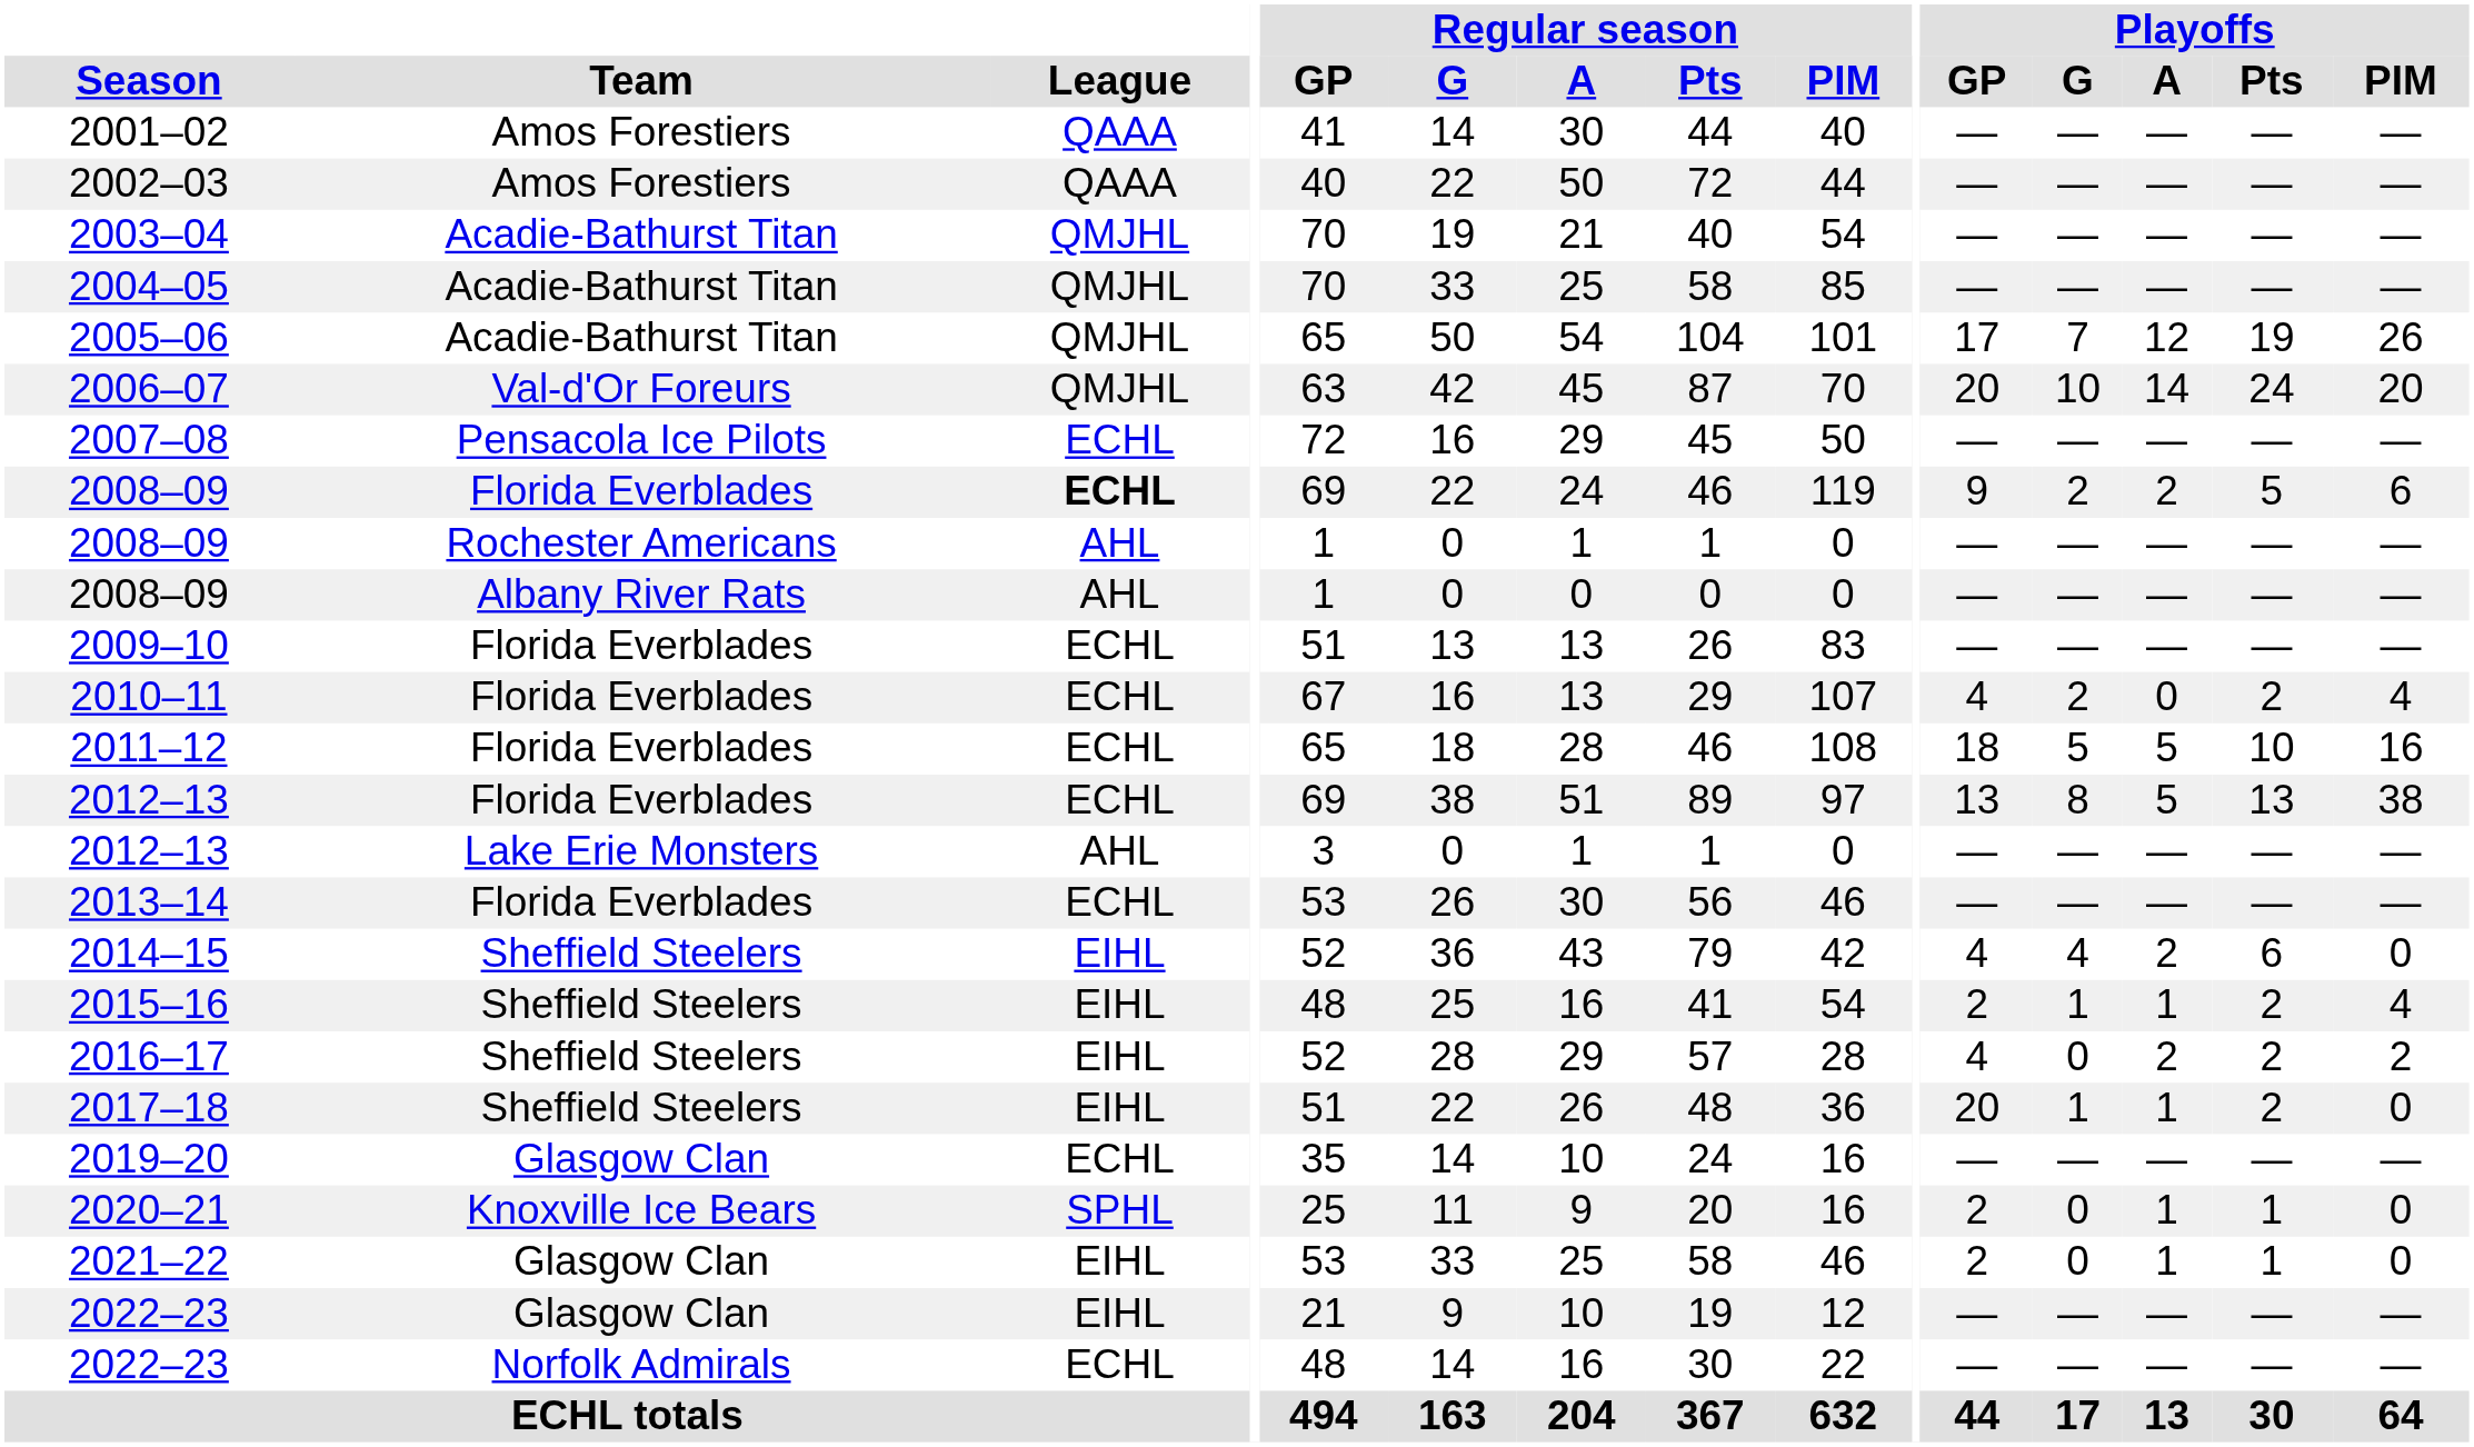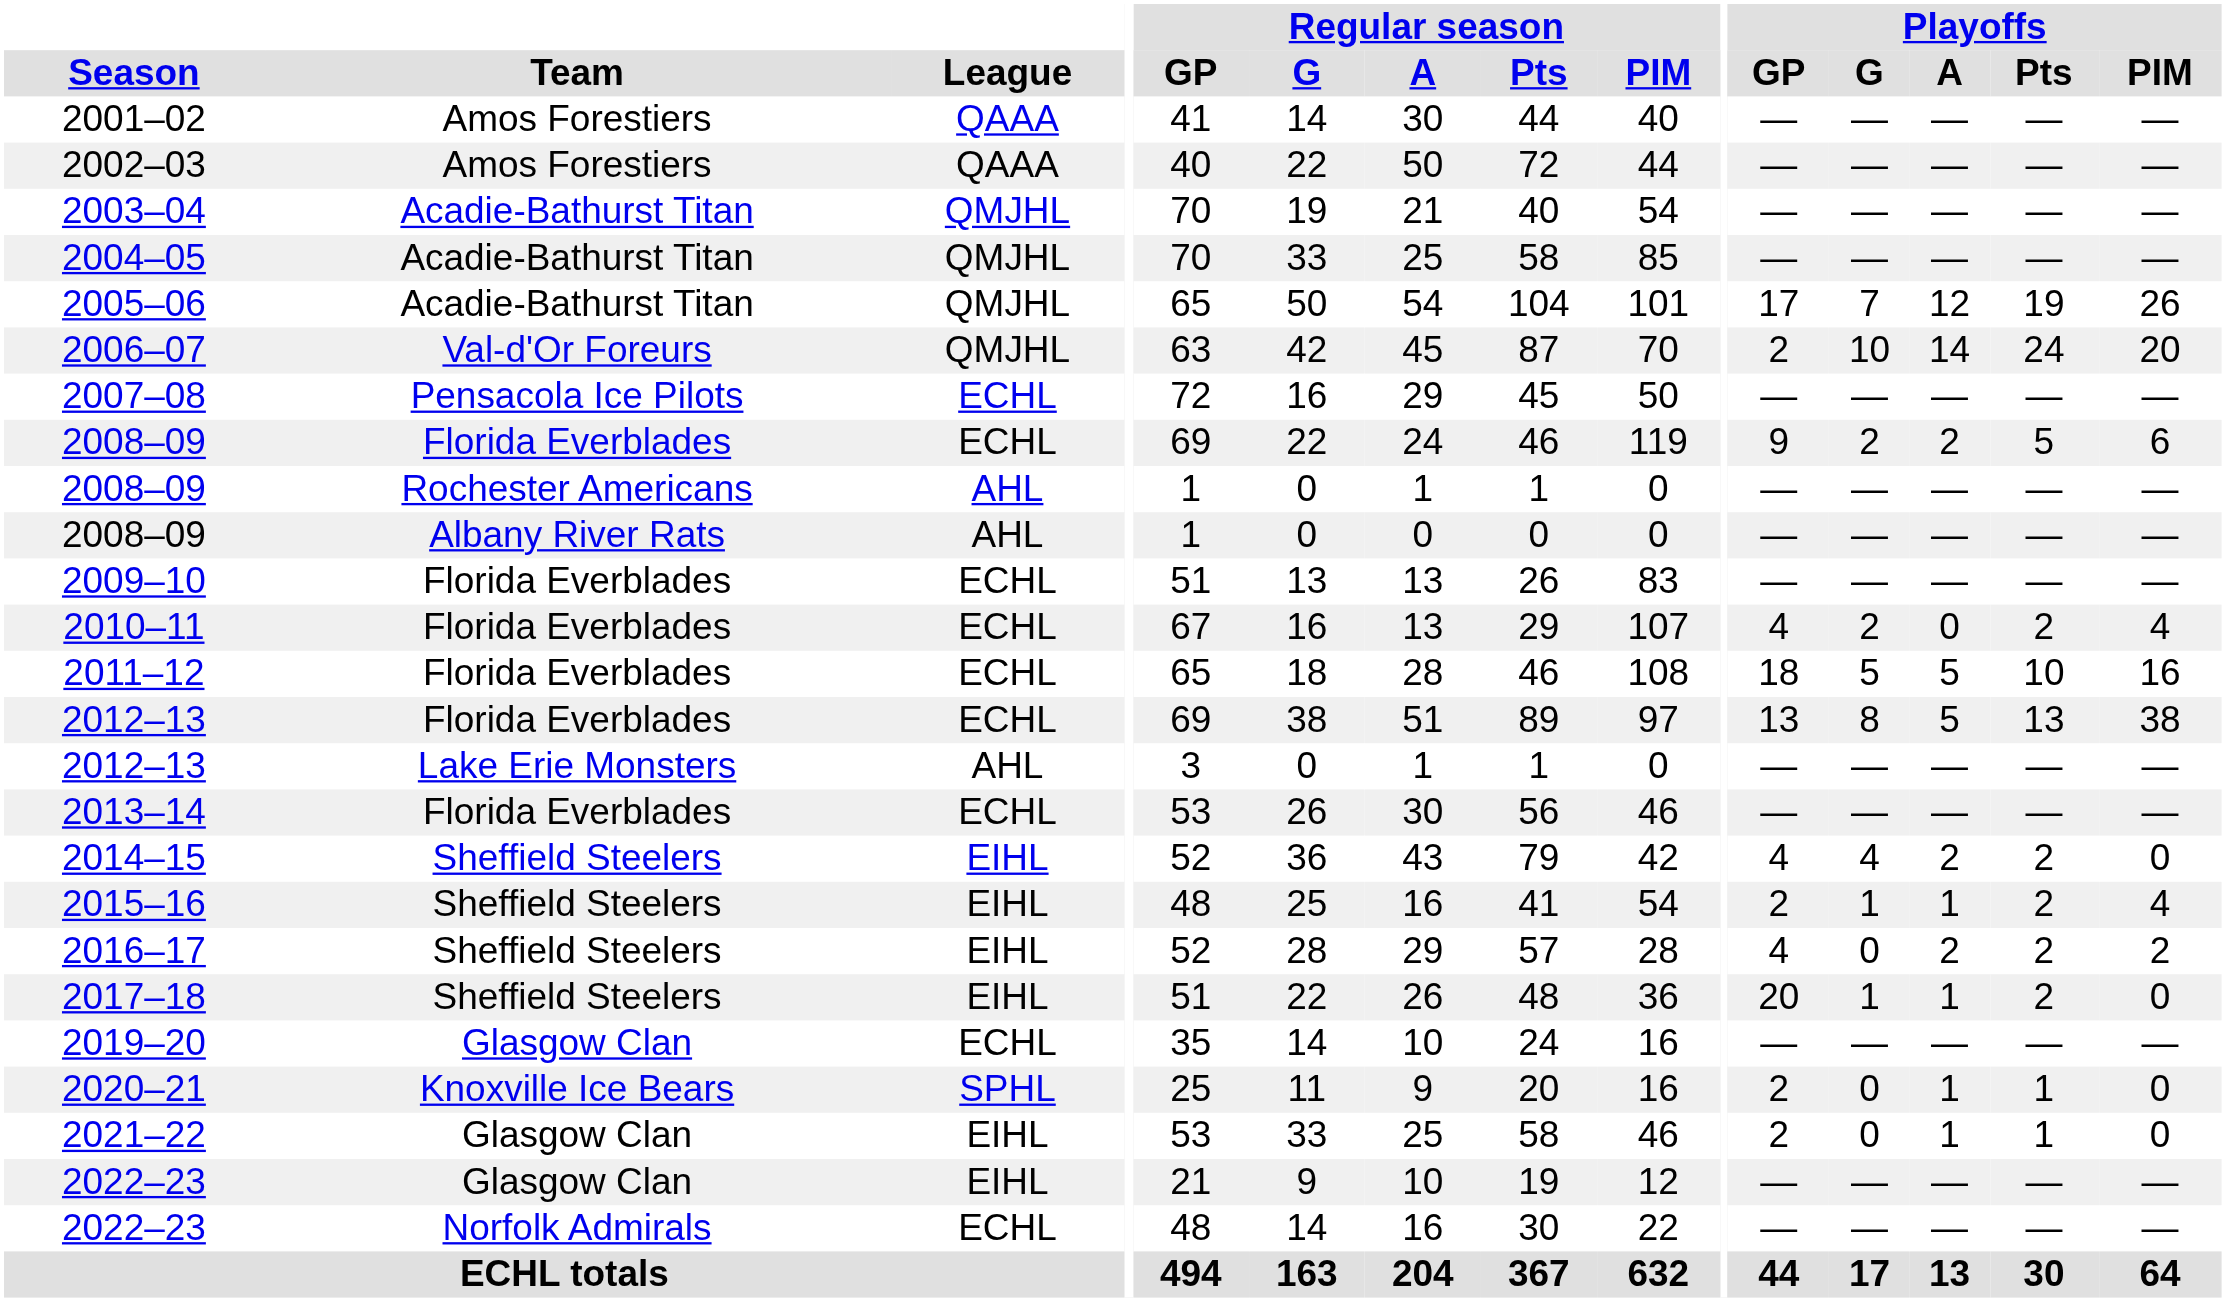2006–07 | Playoffs / GP: 20 -> 2
2008–09 / Florida Everblades | League: bold -> normal
2014–15 | Playoffs / Pts: 6 -> 2
